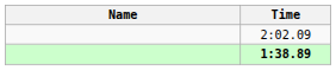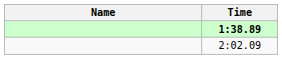rows swapped: 1:38.89 <-> 2:02.09
